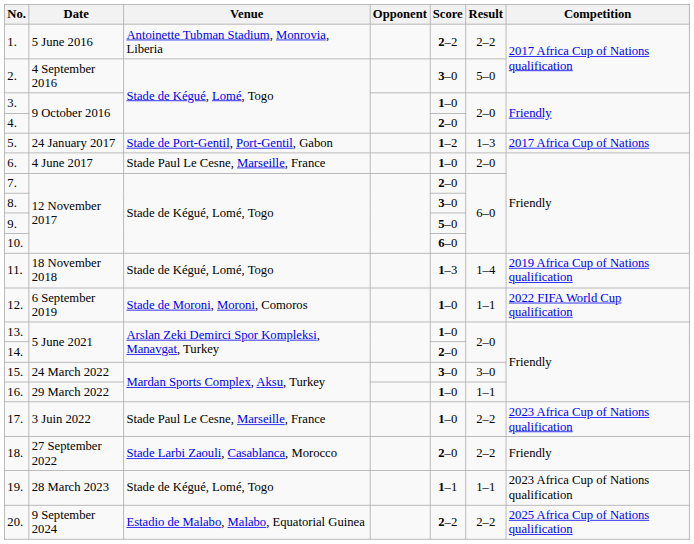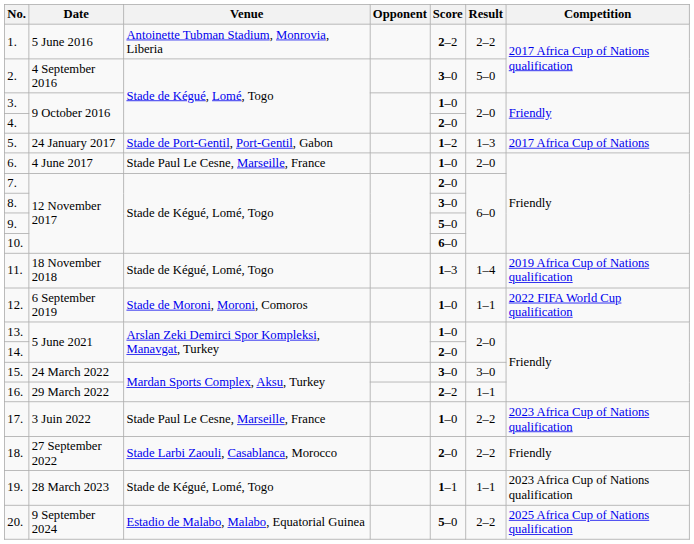16. | Score: 1–0 -> 2–2
20. | Score: 2–2 -> 5–0
